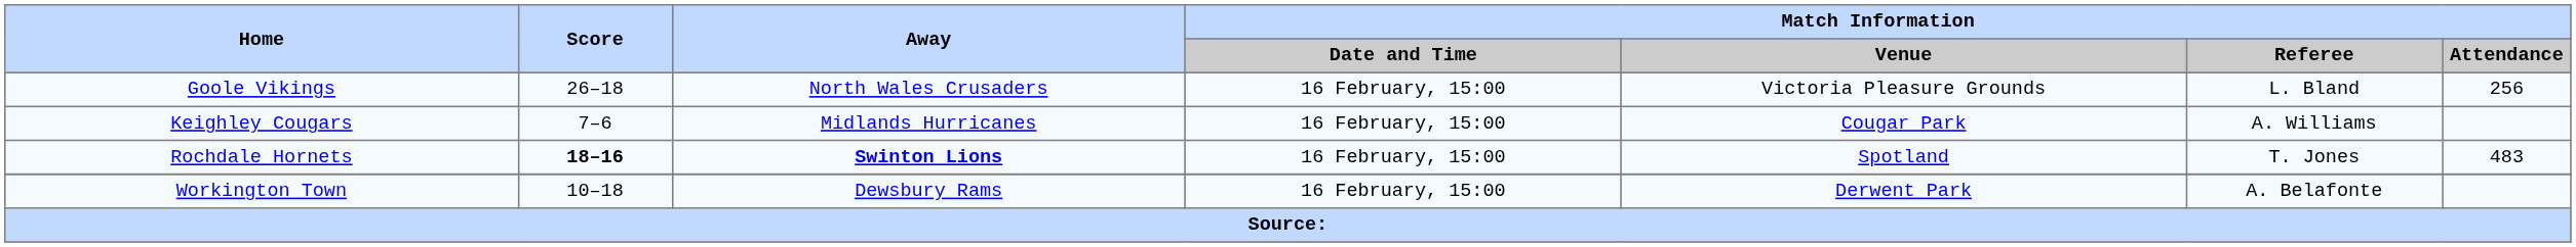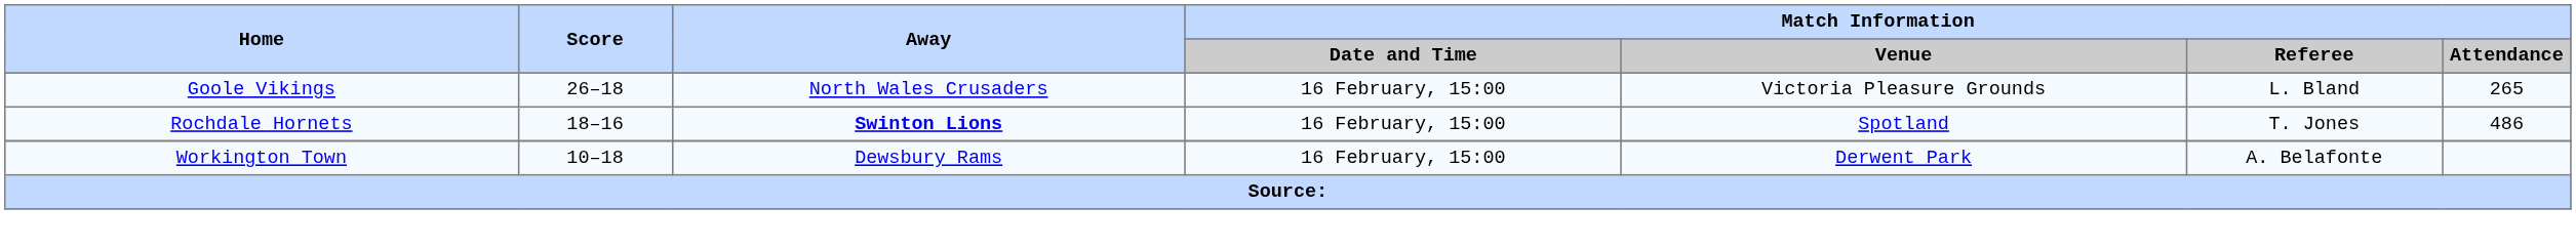Goole Vikings | Match Information / Attendance: 256 -> 265
- row: Keighley Cougars | 7–6 | Midlands Hurricanes | 16 February, 15:00 | Cougar Park | A. Williams
Rochdale Hornets | Score: bold -> normal
Rochdale Hornets | Match Information / Attendance: 483 -> 486
